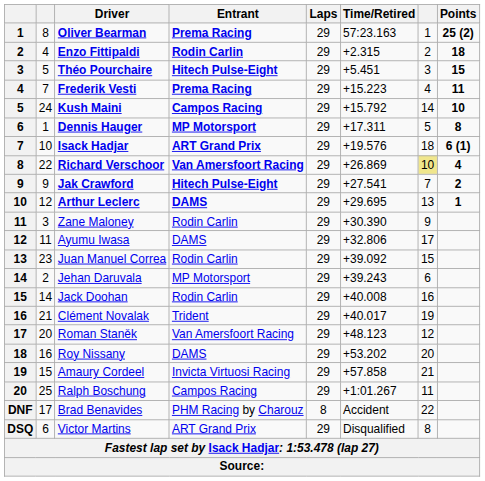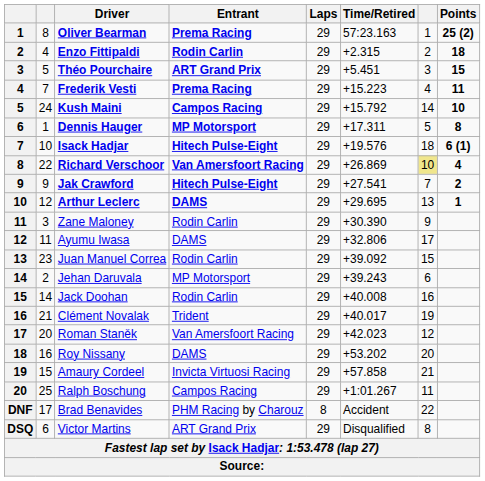Théo Pourchaire | Entrant: Hitech Pulse-Eight -> ART Grand Prix
Isack Hadjar | Entrant: ART Grand Prix -> Hitech Pulse-Eight
Roman Staněk | Time/Retired: +48.123 -> +42.023
